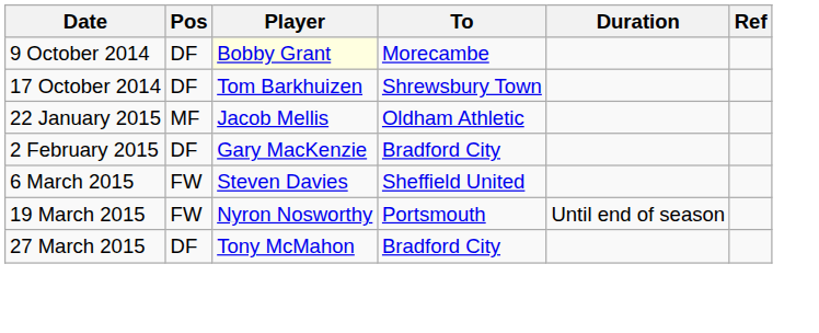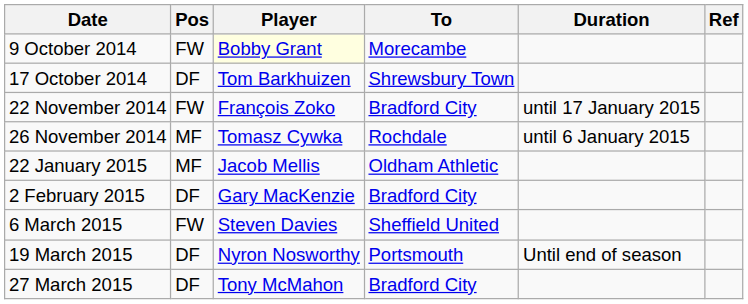9 October 2014 | Pos: DF -> FW
+ row: 22 November 2014 | FW | François Zoko | Bradford City | until 17 January 2015
+ row: 26 November 2014 | MF | Tomasz Cywka | Rochdale | until 6 January 2015
19 March 2015 | Pos: FW -> DF
